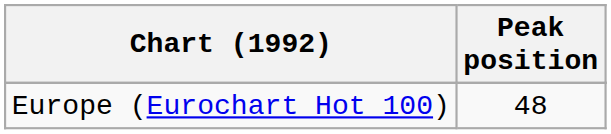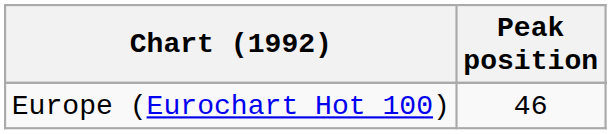Europe (Eurochart Hot 100) | Peak position: 48 -> 46
